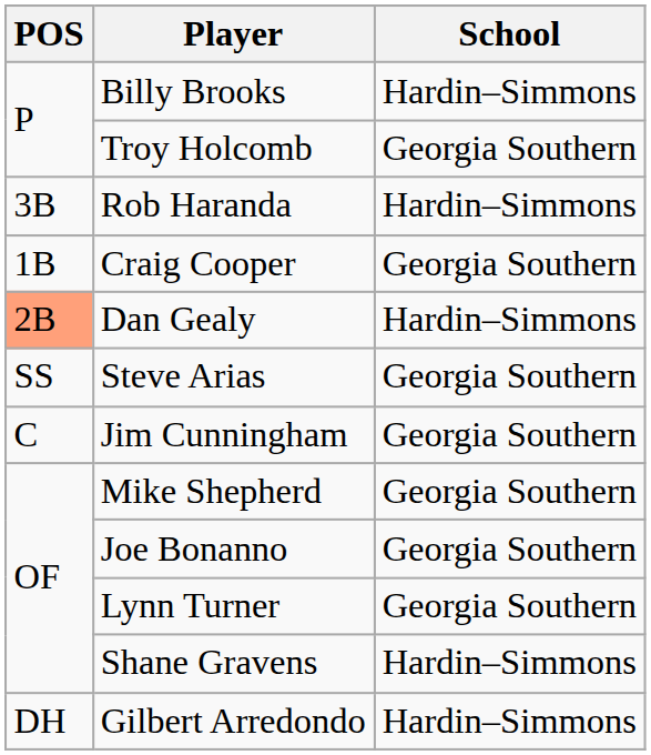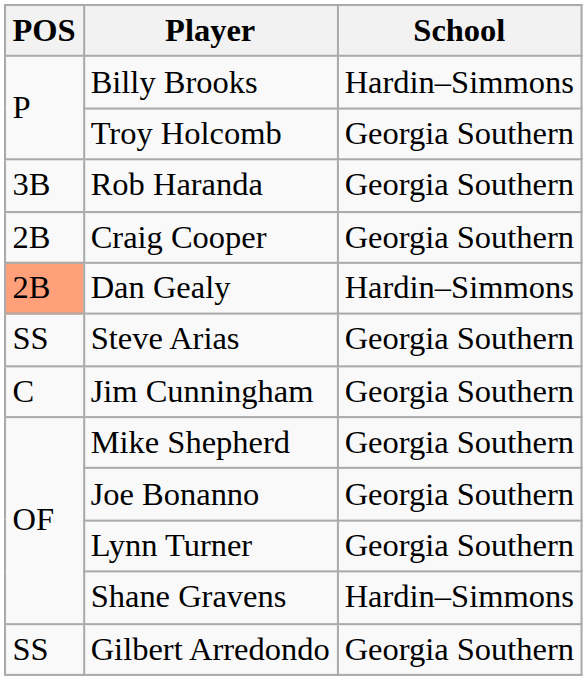Rob Haranda | School: Hardin–Simmons -> Georgia Southern
Craig Cooper | POS: 1B -> 2B
Gilbert Arredondo | POS: DH -> SS
Gilbert Arredondo | School: Hardin–Simmons -> Georgia Southern
